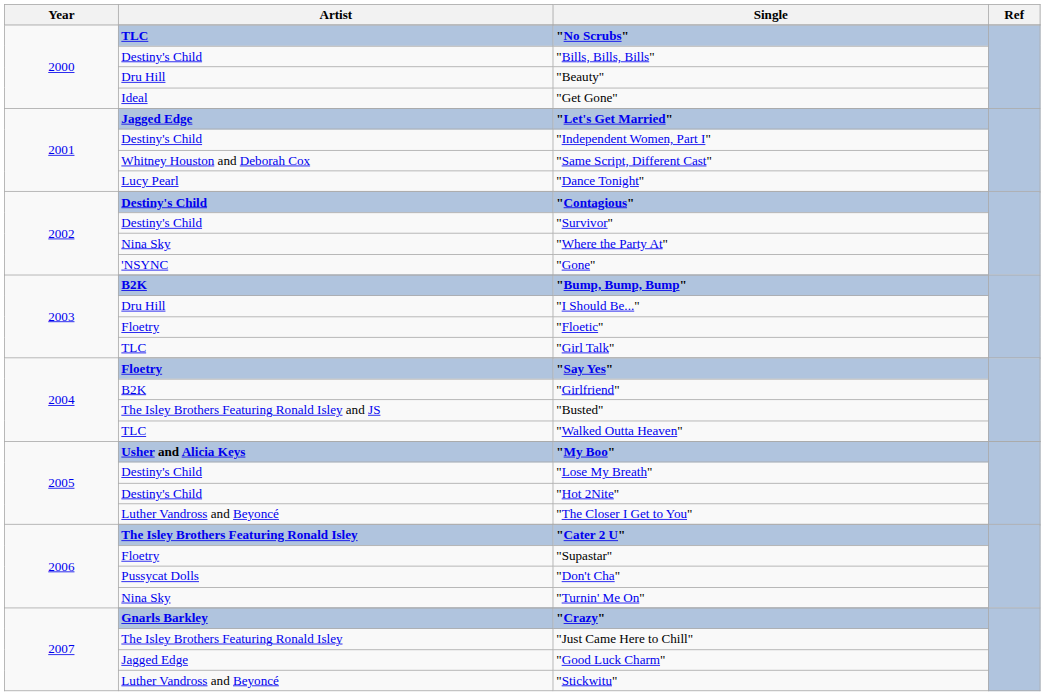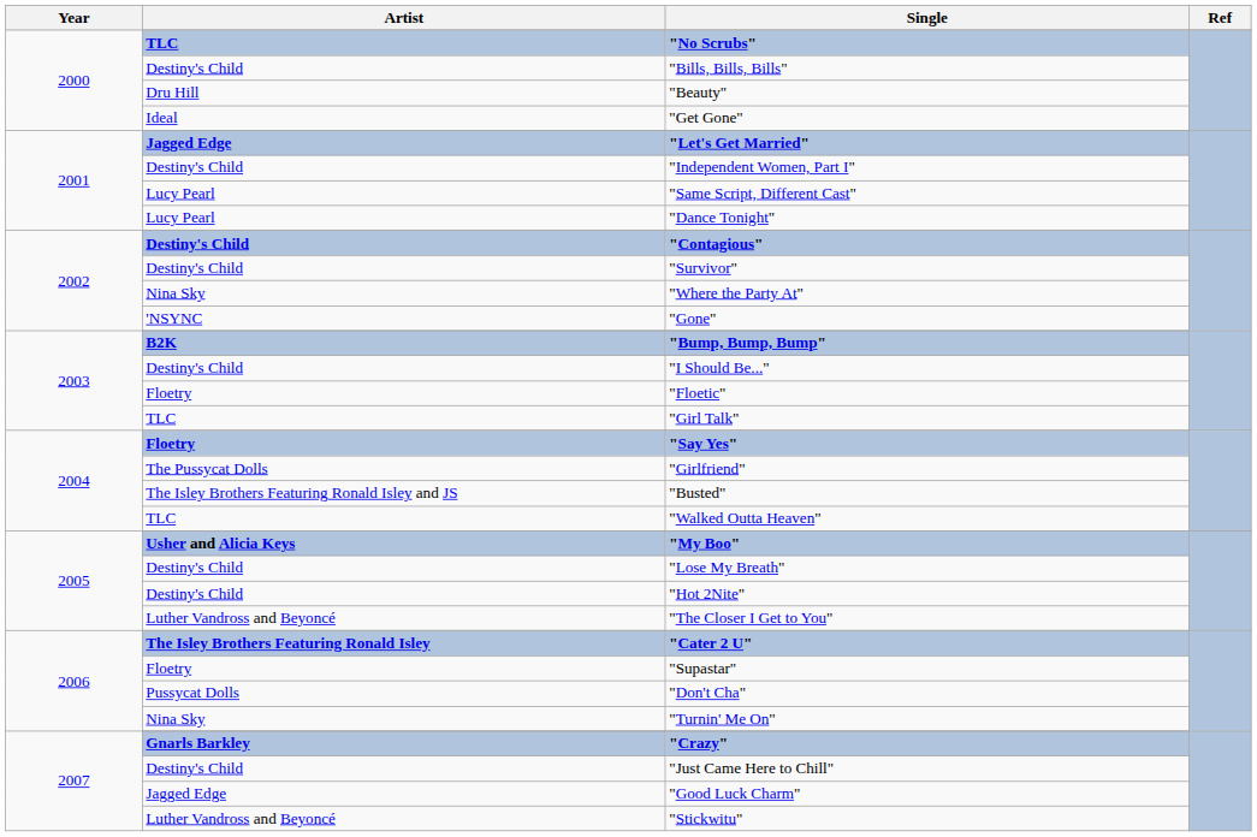"Same Script, Different Cast" | Artist: Whitney Houston and Deborah Cox -> Lucy Pearl
"I Should Be..." | Artist: Dru Hill -> Destiny's Child
"Girlfriend" | Artist: B2K -> The Pussycat Dolls
"Just Came Here to Chill" | Artist: The Isley Brothers Featuring Ronald Isley -> Destiny's Child
